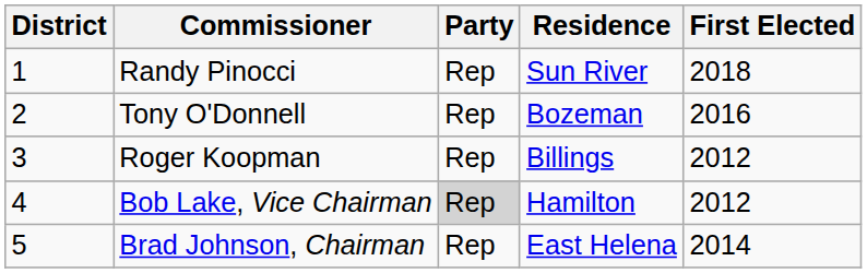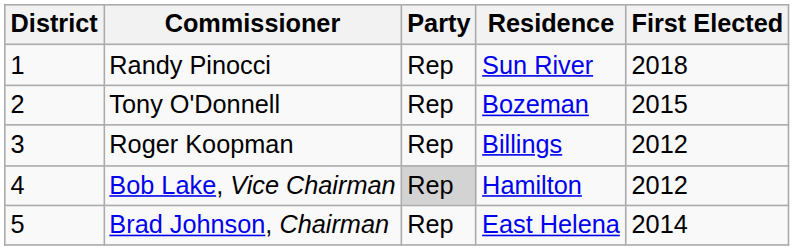Tony O'Donnell | First Elected: 2016 -> 2015
